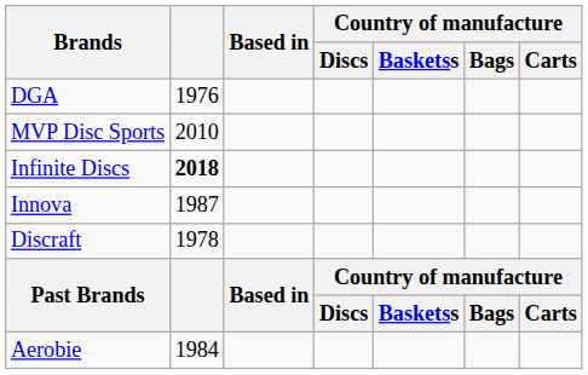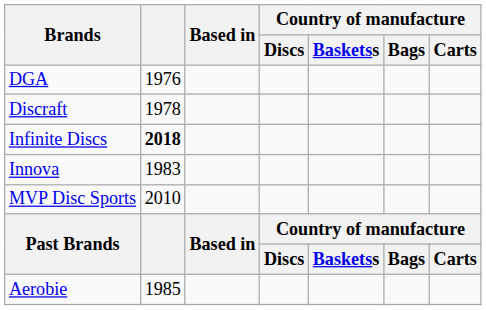rows swapped: Discraft <-> MVP Disc Sports
Innova | column 2: 1987 -> 1983
Aerobie | column 2: 1984 -> 1985
